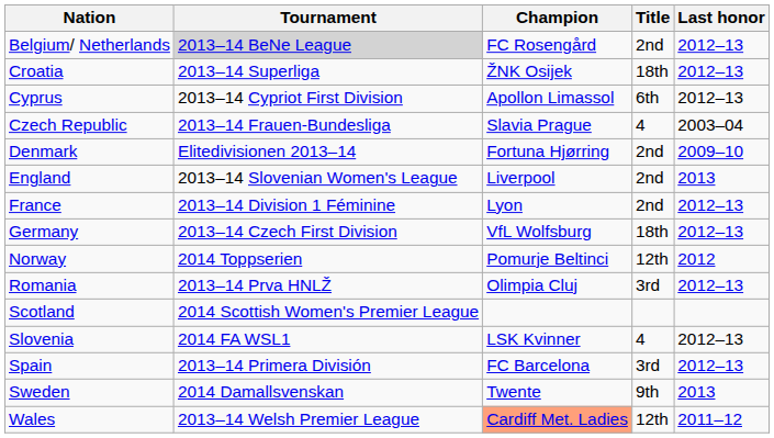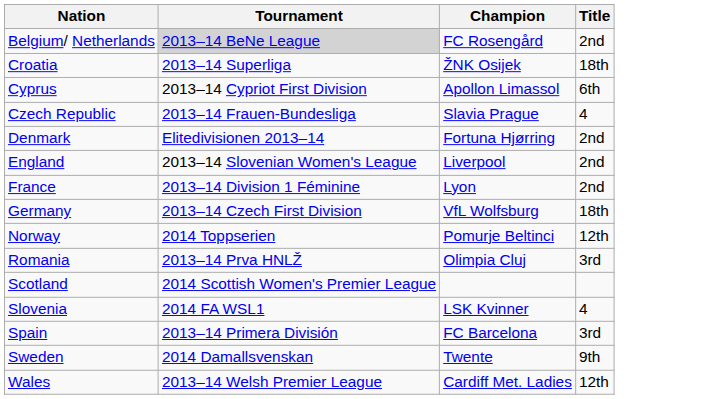- column: Last honor | 2012–13 | 2012–13 | 2012–13 | 2003–04 | 2009–10 | 2013 | 2012–13 | 2012–13 | 2012 | 2012–13 | 2012–13 | 2012–13 | 2013 | 2011–12
Wales | Champion: lightsalmon background -> no background
